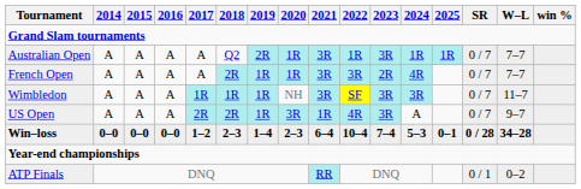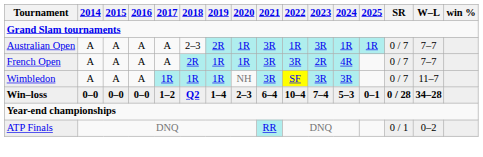Australian Open | 2018: Q2 -> 2–3
- row: US Open | A | A | A | 2R | 2R | 1R | 3R | 1R | 4R | 3R | A | 0 / 7 | 9–7
Win–loss | 2018: 2–3 -> Q2
